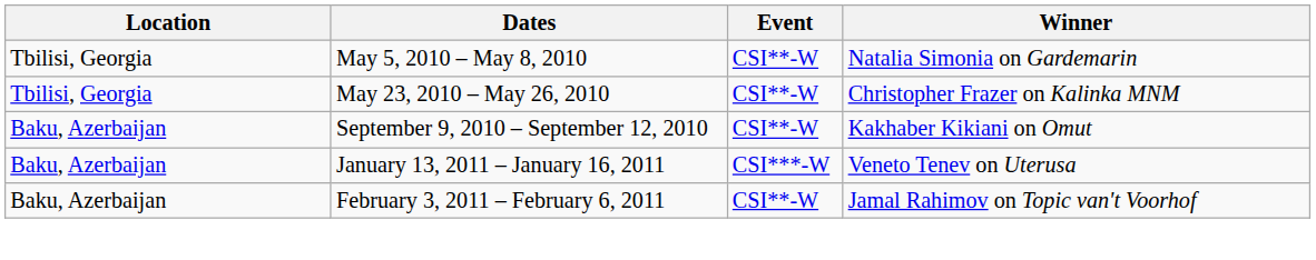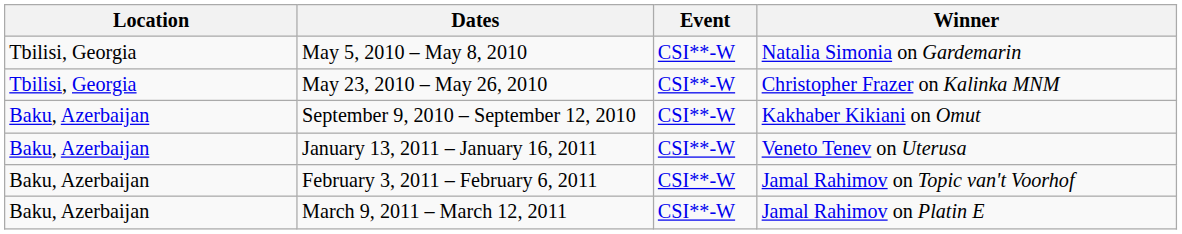January 13, 2011 – January 16, 2011 | Event: CSI***-W -> CSI**-W
+ row: Baku, Azerbaijan | March 9, 2011 – March 12, 2011 | CSI**-W | Jamal Rahimov on Platin E
